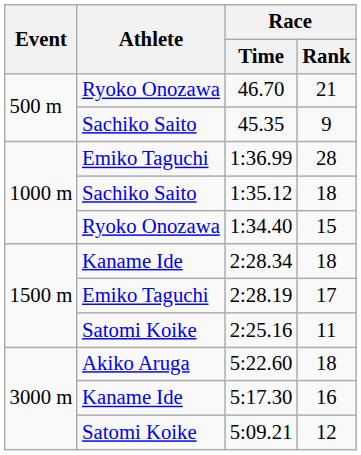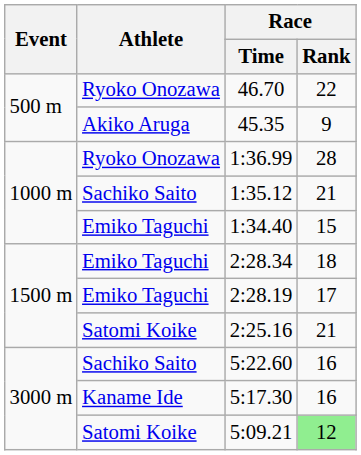46.70 | Race / Rank: 21 -> 22
45.35 | Athlete: Sachiko Saito -> Akiko Aruga
1:36.99 | Athlete: Emiko Taguchi -> Ryoko Onozawa
1:35.12 | Race / Rank: 18 -> 21
1:34.40 | Athlete: Ryoko Onozawa -> Emiko Taguchi
2:28.34 | Athlete: Kaname Ide -> Emiko Taguchi
2:25.16 | Race / Rank: 11 -> 21
5:22.60 | Athlete: Akiko Aruga -> Sachiko Saito
5:22.60 | Race / Rank: 18 -> 16
5:09.21 | Race / Rank: no background -> lightgreen background
